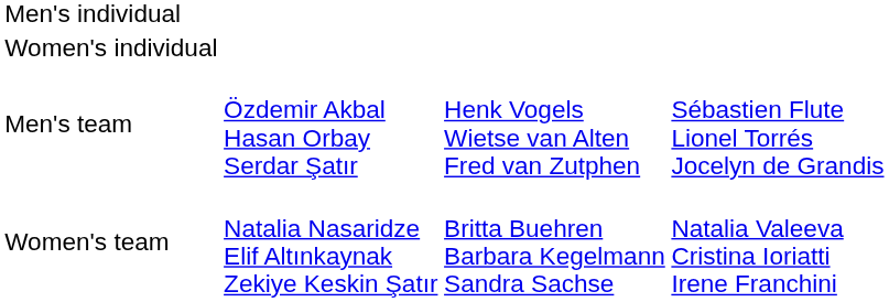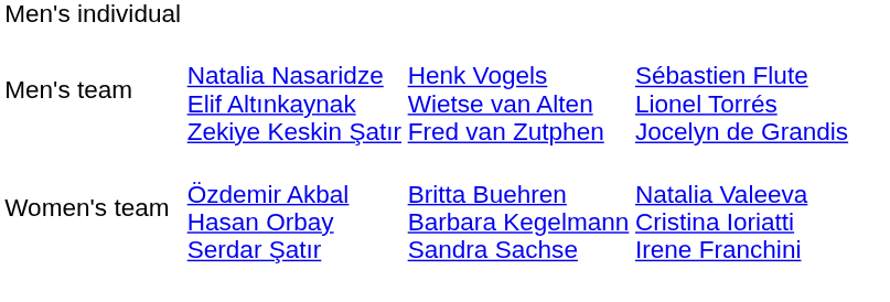- row: Women's individual
Men's team | column 2: Özdemir Akbal Hasan Orbay Serdar Şatır -> Natalia Nasaridze Elif Altınkaynak Zekiye Keskin Şatır
Women's team | column 2: Natalia Nasaridze Elif Altınkaynak Zekiye Keskin Şatır -> Özdemir Akbal Hasan Orbay Serdar Şatır
